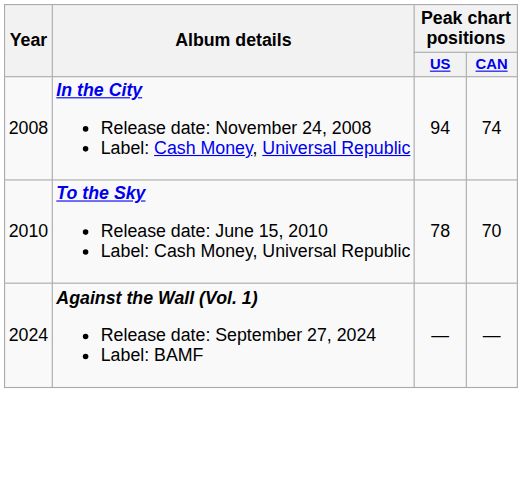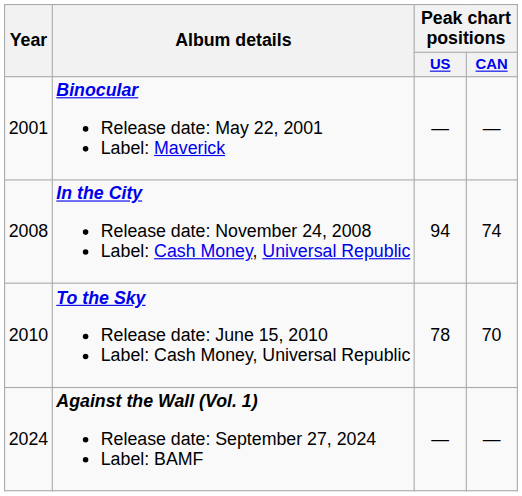+ row: 2001 | Binocular Release date: May 22, 2001 Label: Maverick | — | —
